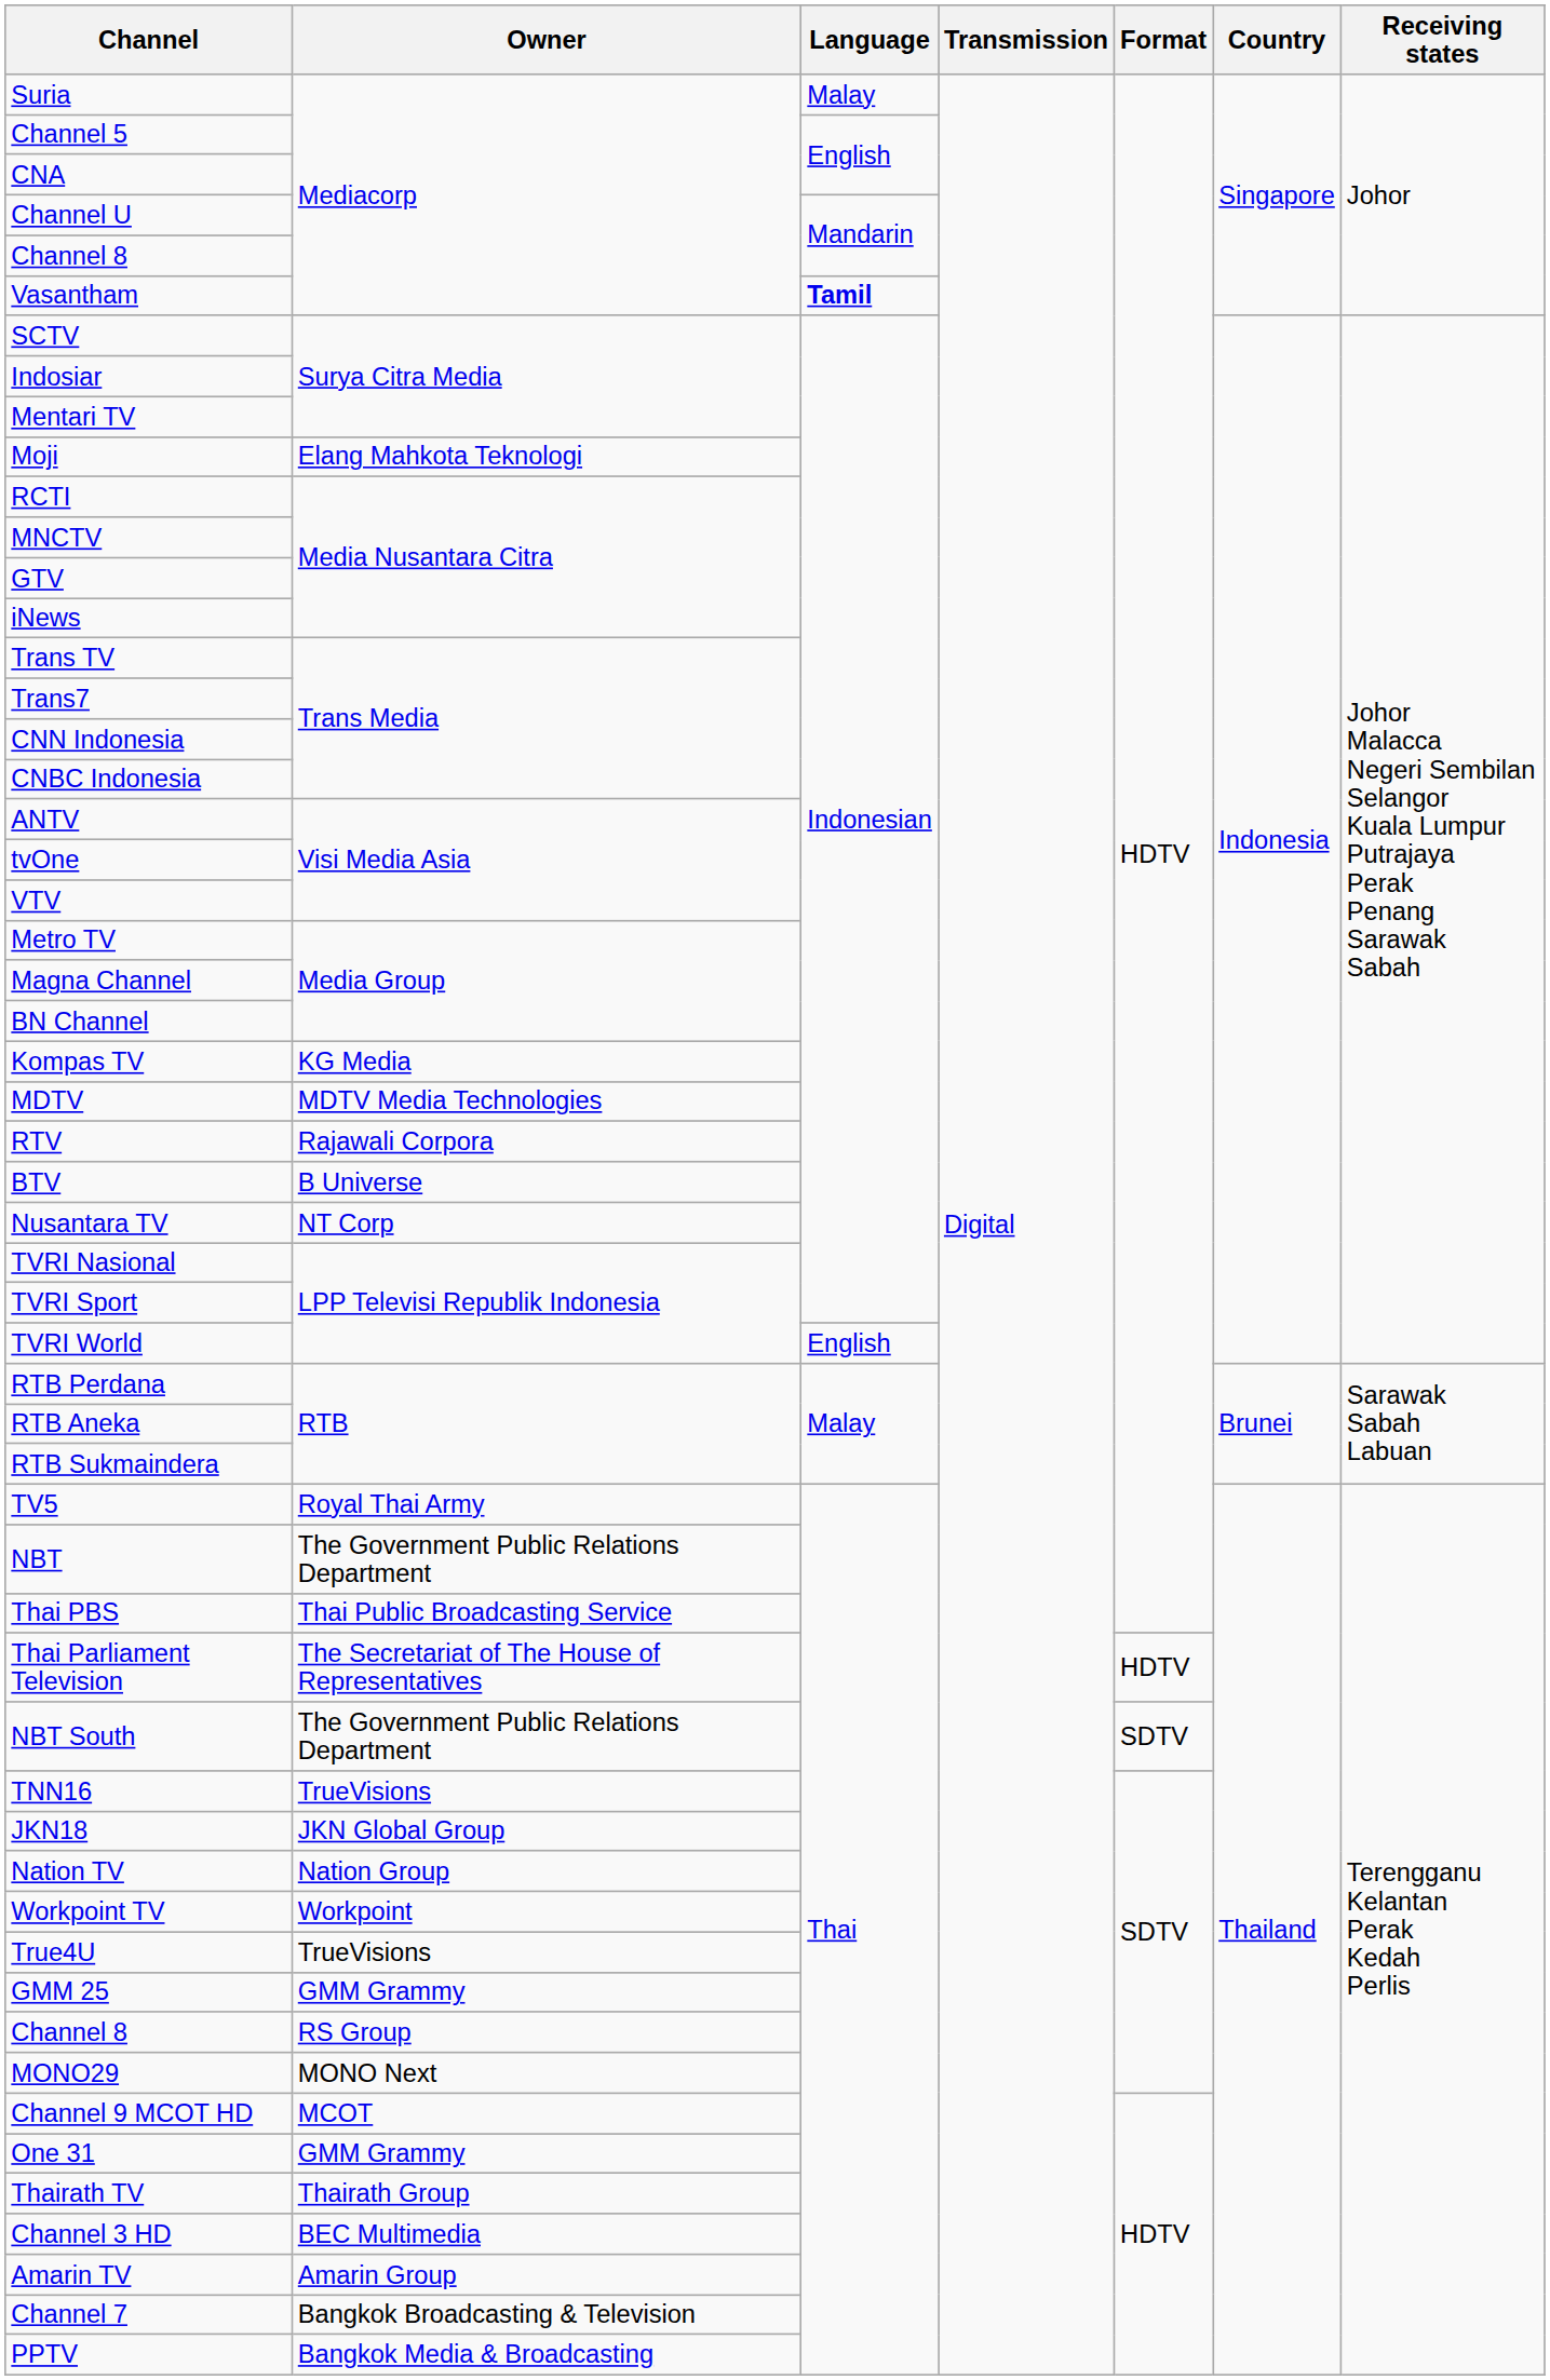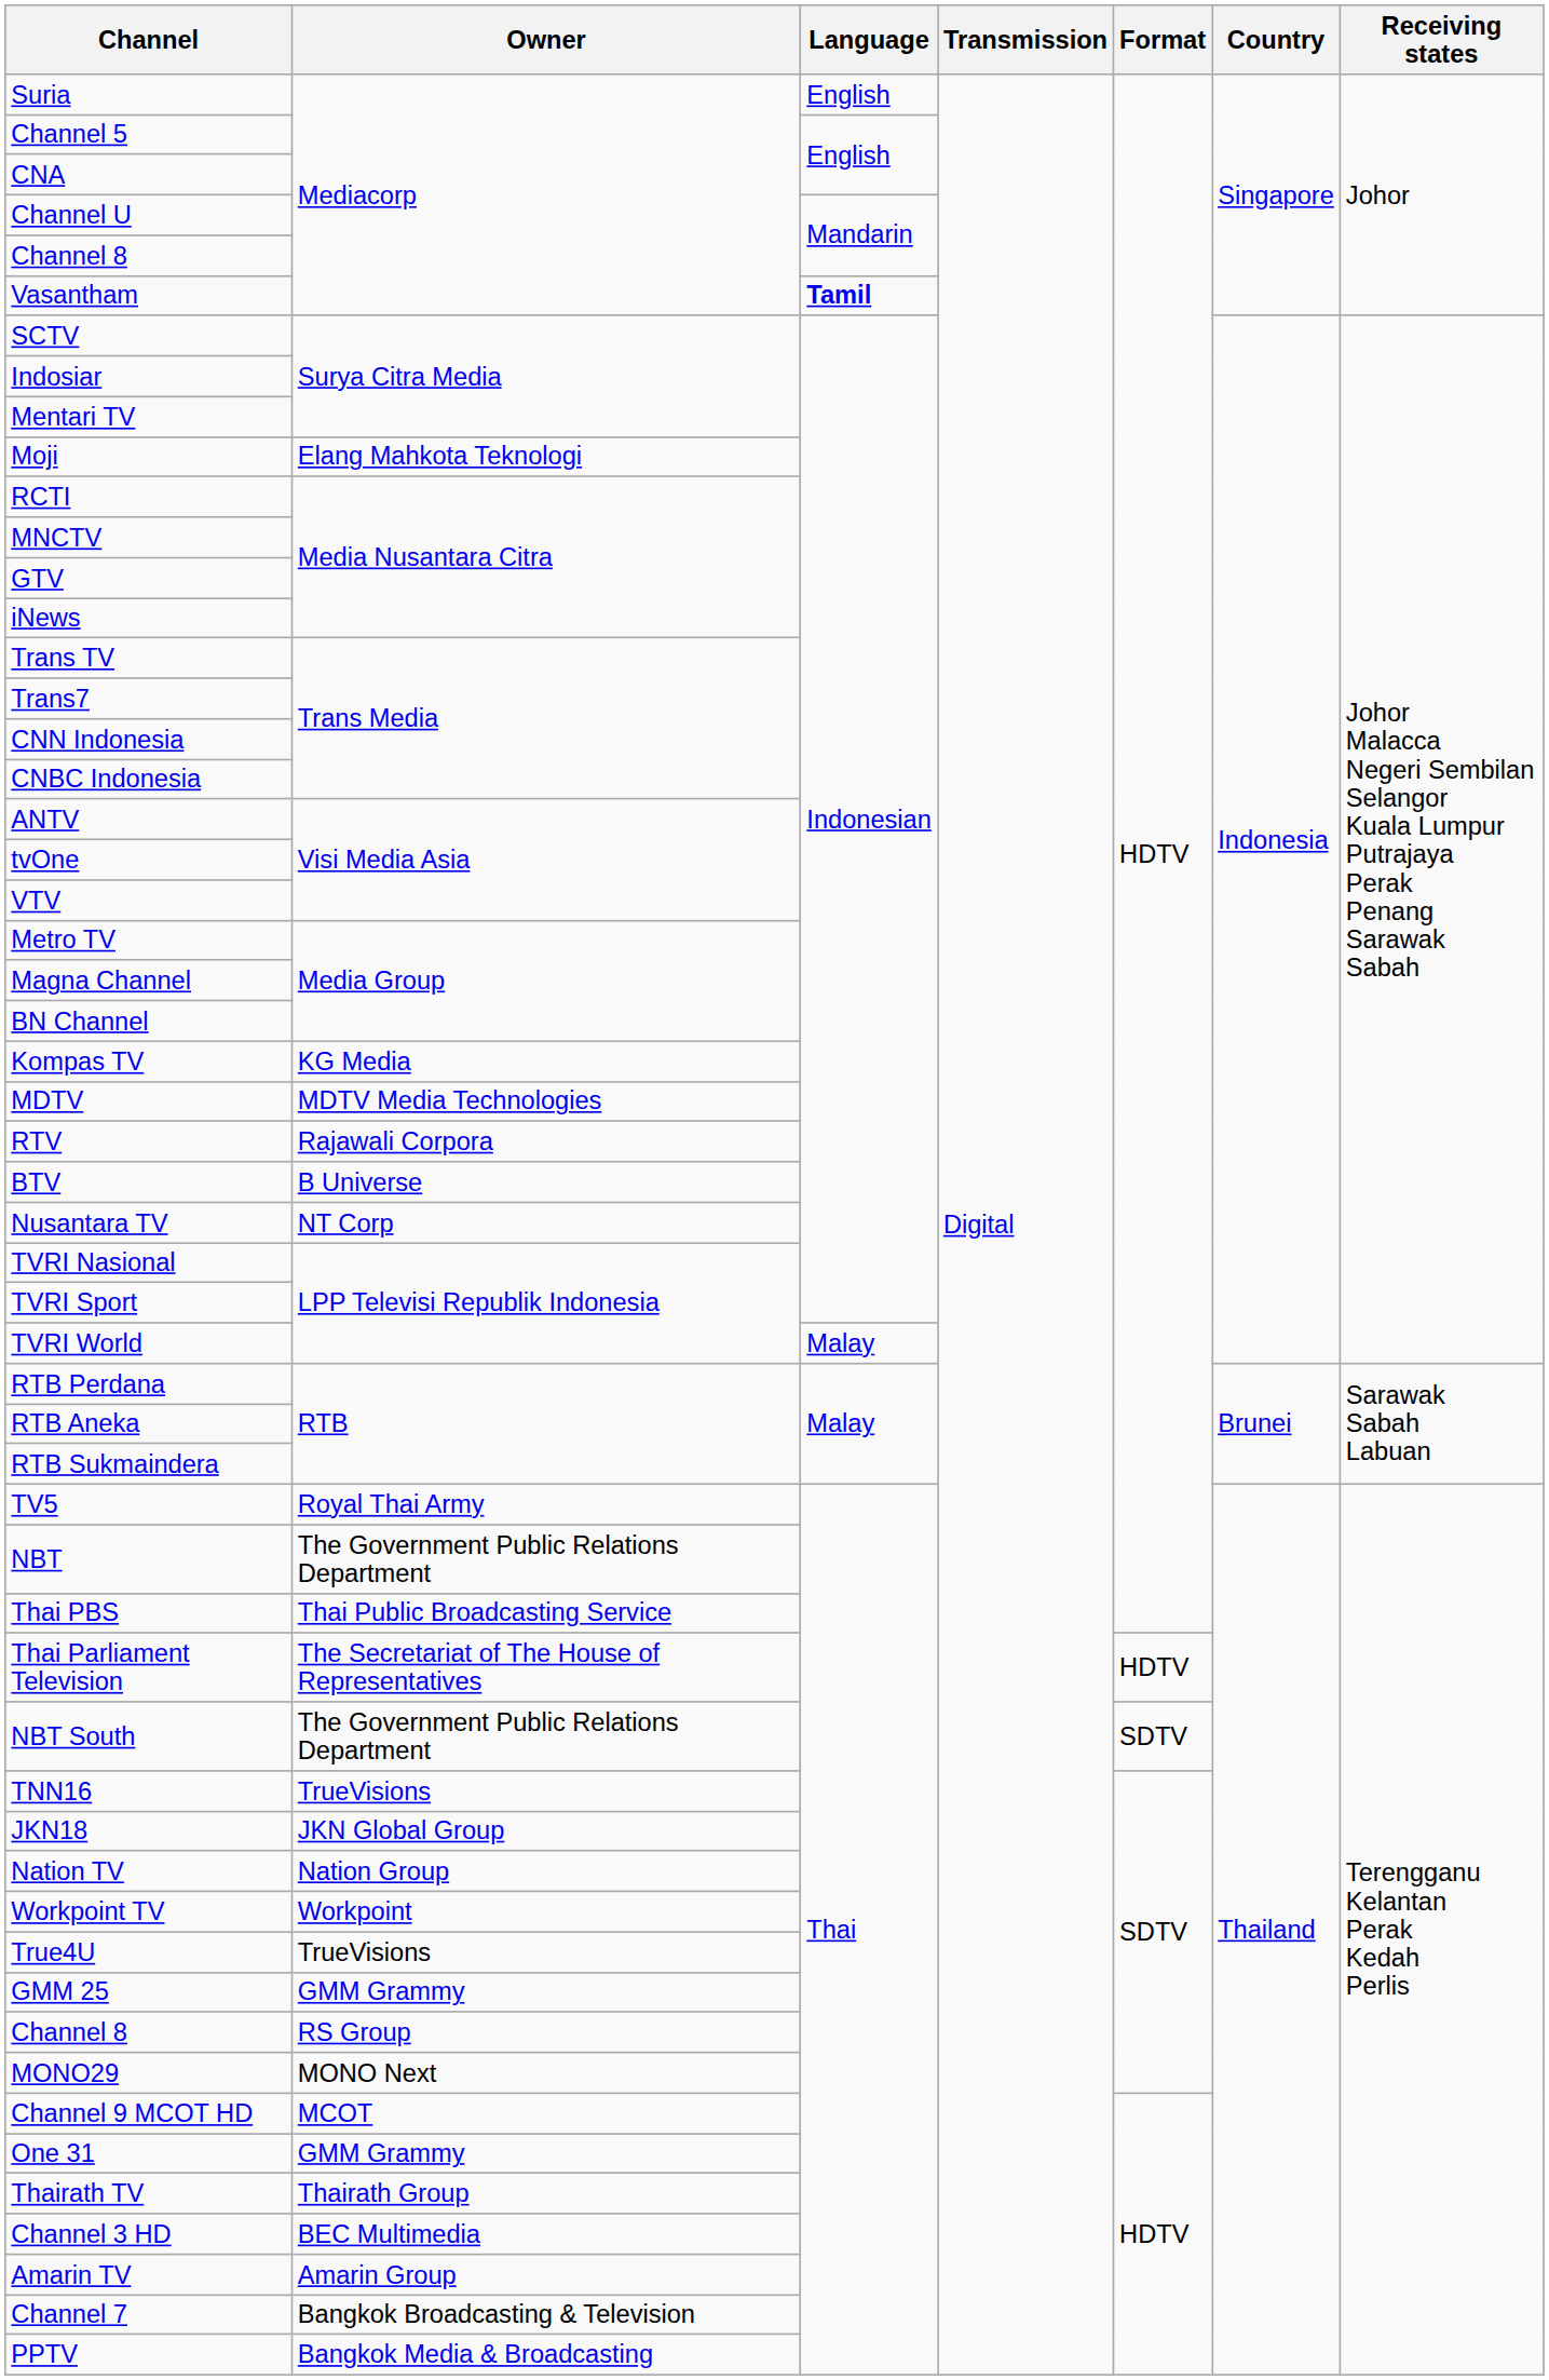Suria | Language: Malay -> English
TVRI World | Language: English -> Malay
